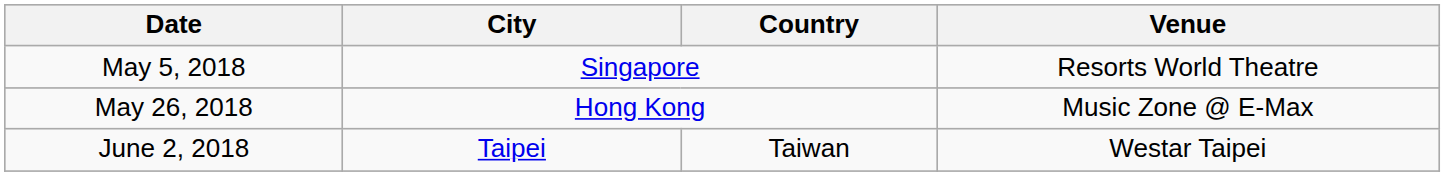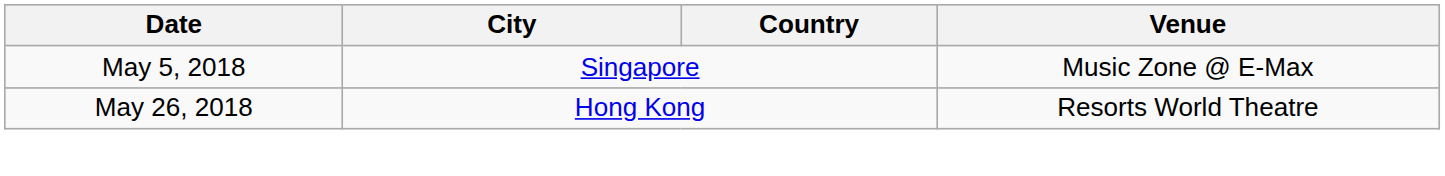May 5, 2018 | Venue: Resorts World Theatre -> Music Zone @ E-Max
May 26, 2018 | Venue: Music Zone @ E-Max -> Resorts World Theatre
- row: June 2, 2018 | Taipei | Taiwan | Westar Taipei
